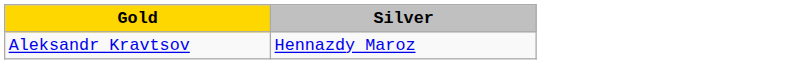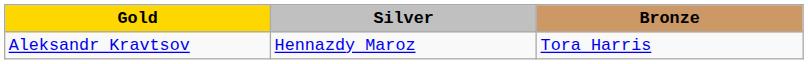+ column: Bronze | Tora Harris
